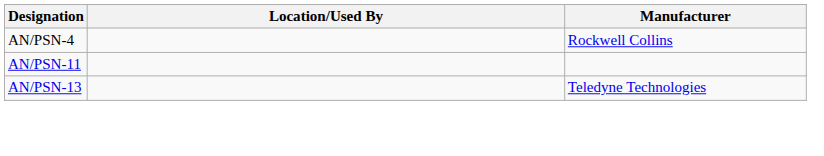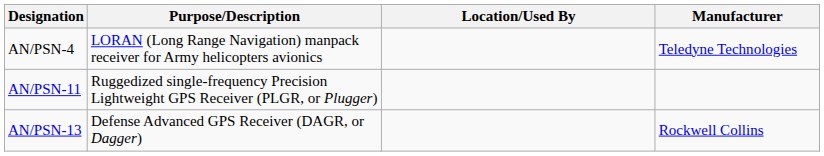+ column: Purpose/Description | LORAN (Long Range Navigation) manpack receiver for Army helicopters avionics | Ruggedized single-frequency Precision Lightweight GPS Receiver (PLGR, or Plugger) | Defense Advanced GPS Receiver (DAGR, or Dagger)
AN/PSN-4 | Manufacturer: Rockwell Collins -> Teledyne Technologies
AN/PSN-13 | Manufacturer: Teledyne Technologies -> Rockwell Collins
